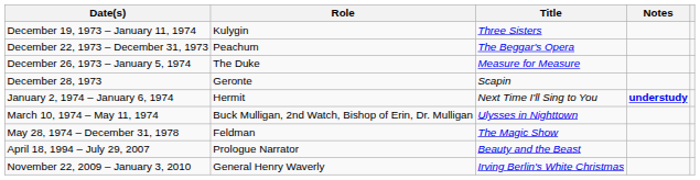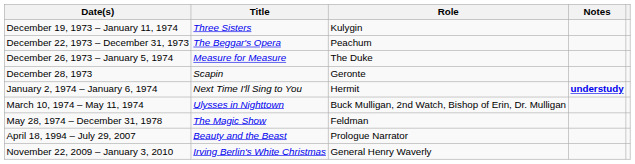columns swapped: Title <-> Role
